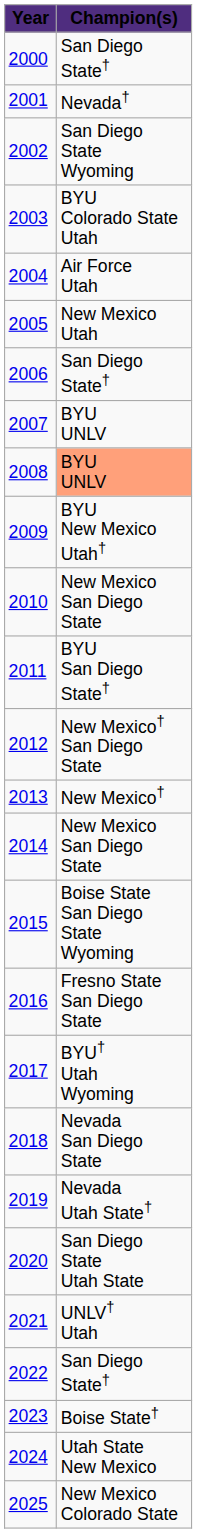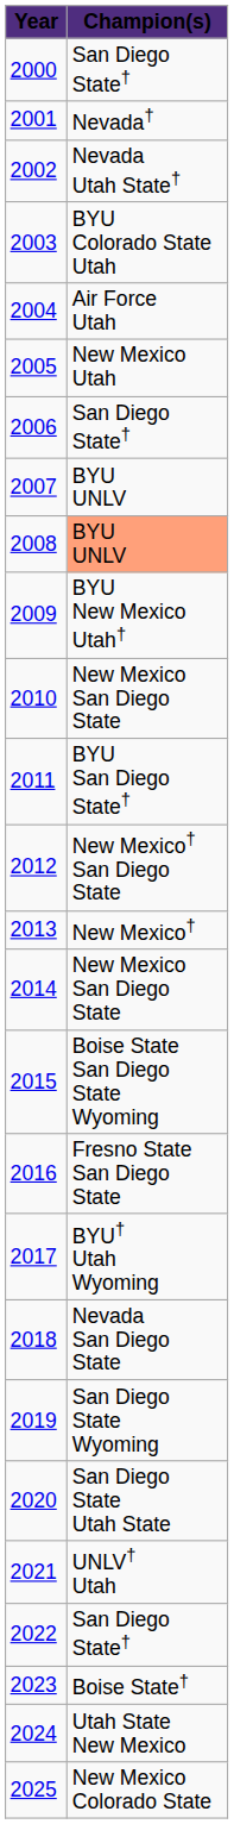2002 | Champion(s): San Diego State Wyoming -> Nevada Utah State†
2019 | Champion(s): Nevada Utah State† -> San Diego State Wyoming
